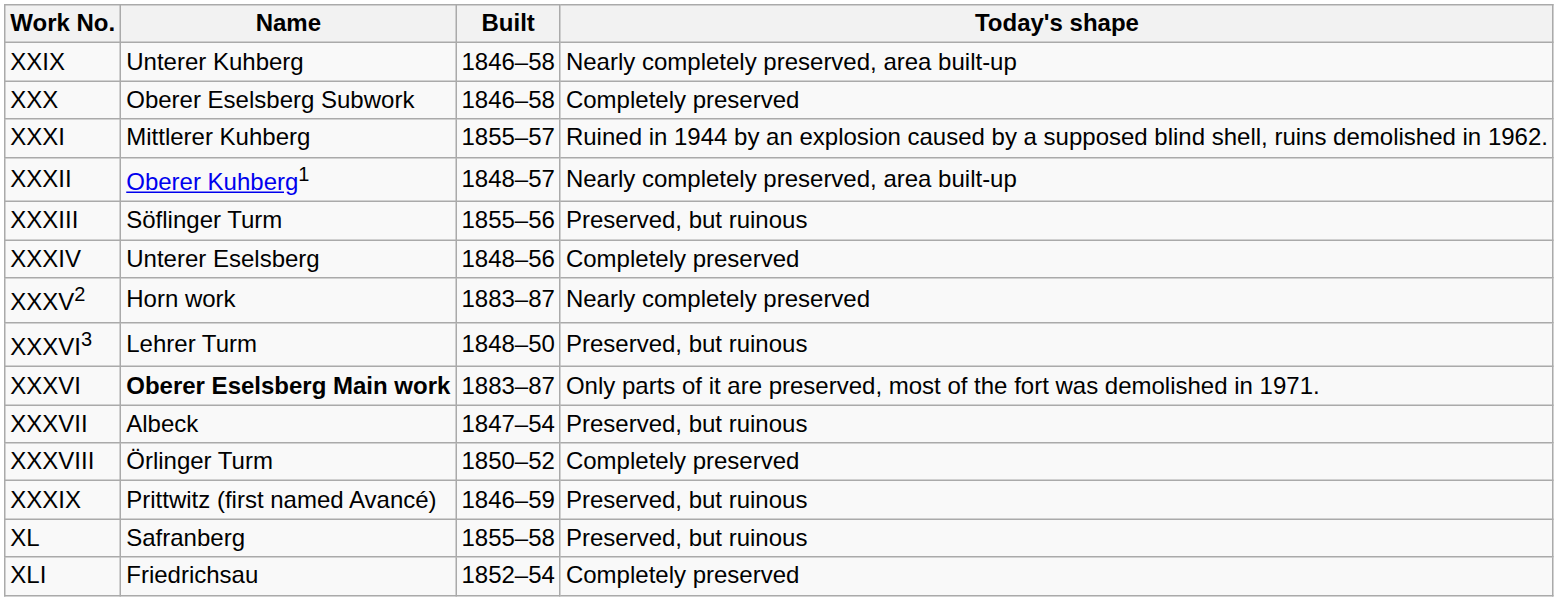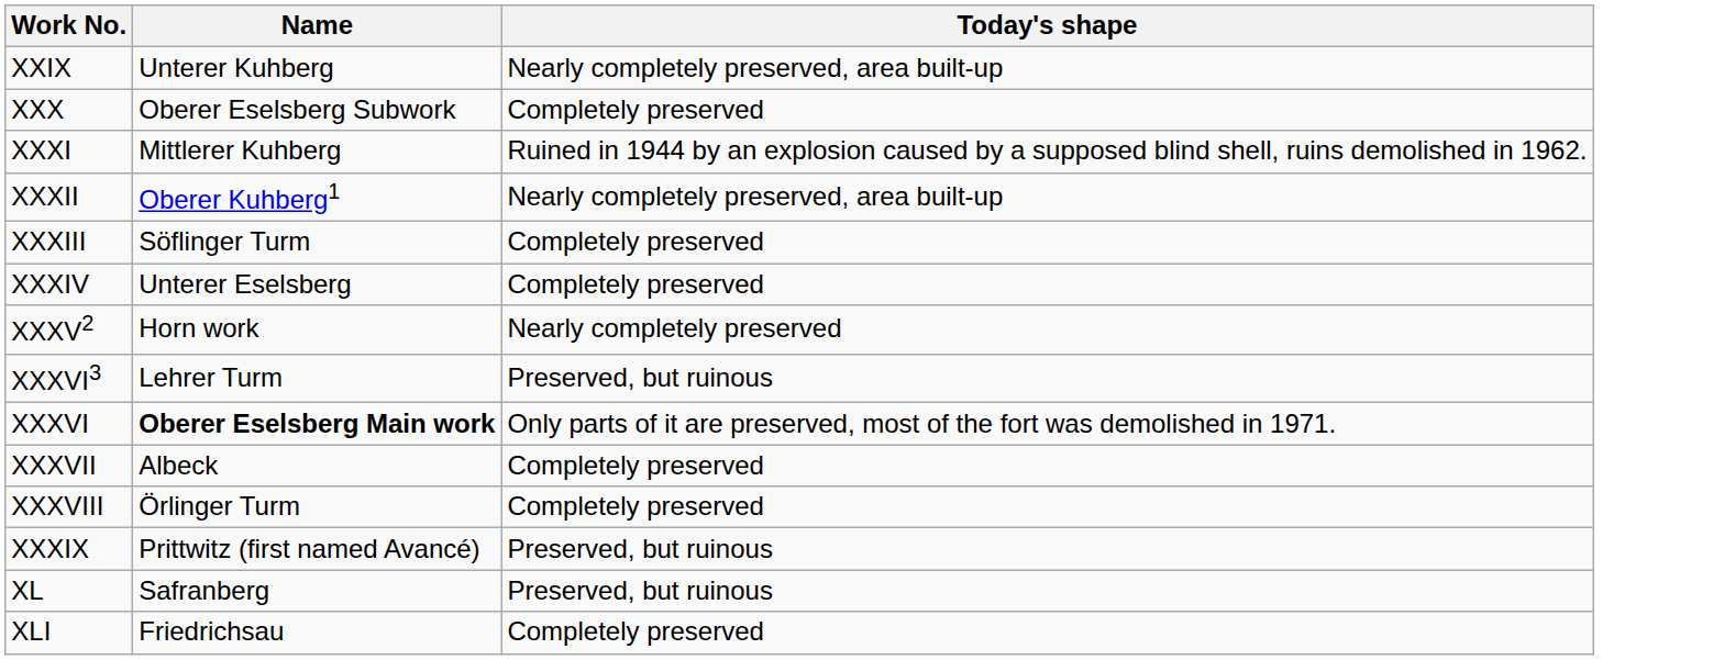- column: Built | 1846–58 | 1846–58 | 1855–57 | 1848–57 | 1855–56 | 1848–56 | 1883–87 | 1848–50 | 1883–87 | 1847–54 | 1850–52 | 1846–59 | 1855–58 | 1852–54
XXXIII | Today's shape: Preserved, but ruinous -> Completely preserved
XXXVII | Today's shape: Preserved, but ruinous -> Completely preserved
